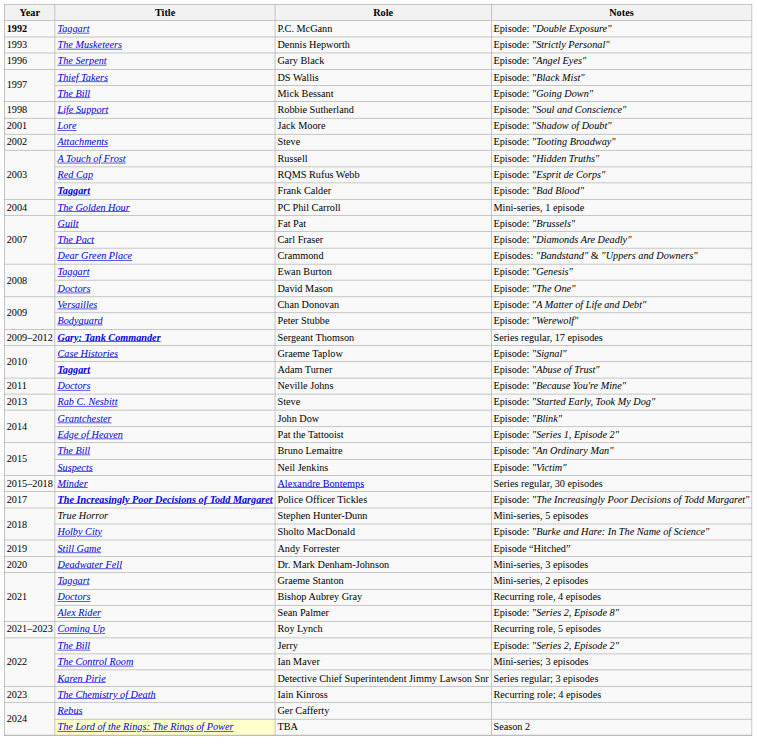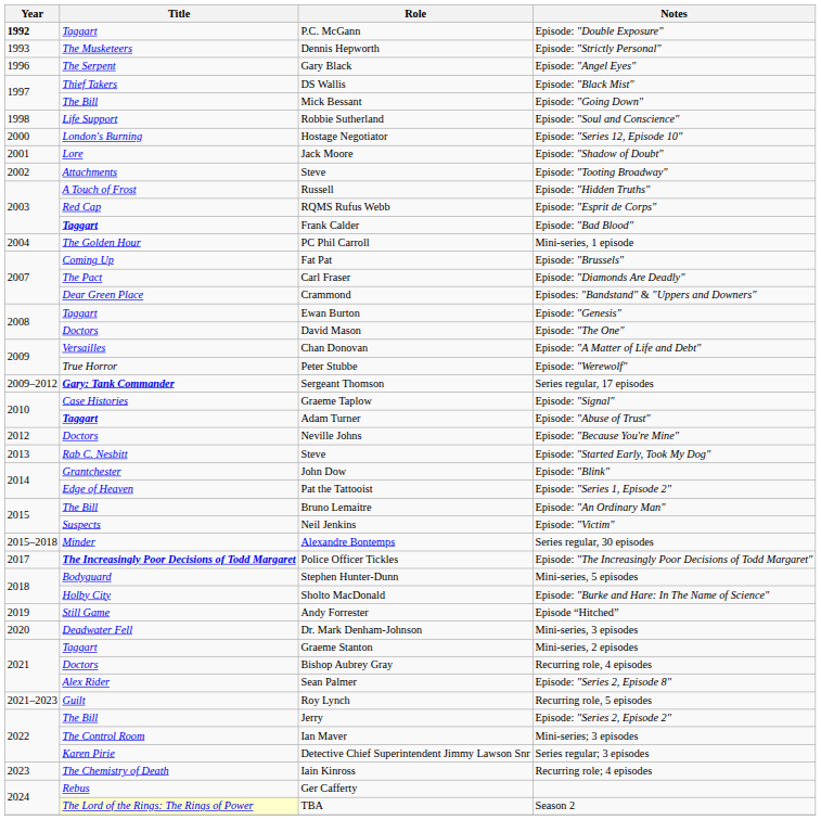+ row: 2000 | London's Burning | Hostage Negotiator | Episode: "Series 12, Episode 10"
Episode: "Brussels" | Title: Guilt -> Coming Up
Episode: "Werewolf" | Title: Bodyguard -> True Horror
Episode: "Because You're Mine" | Year: 2011 -> 2012
Mini-series, 5 episodes | Title: True Horror -> Bodyguard
Recurring role, 5 episodes | Title: Coming Up -> Guilt
